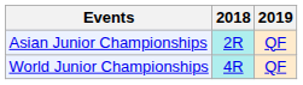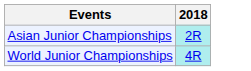- column: 2019 | QF | QF
